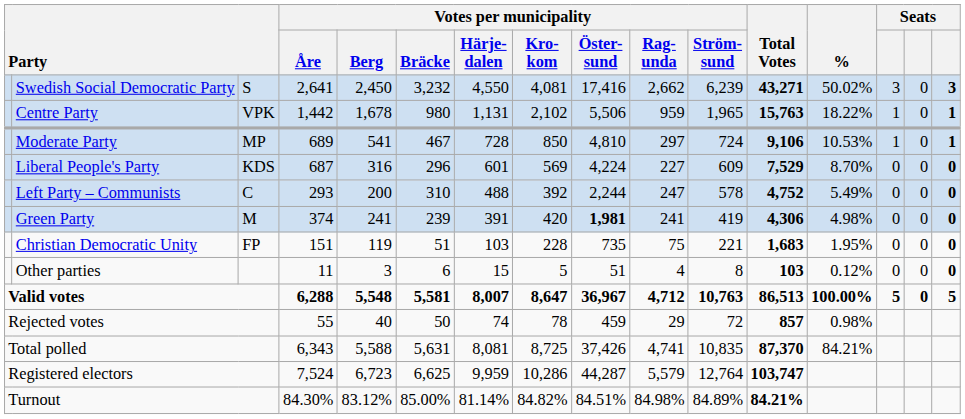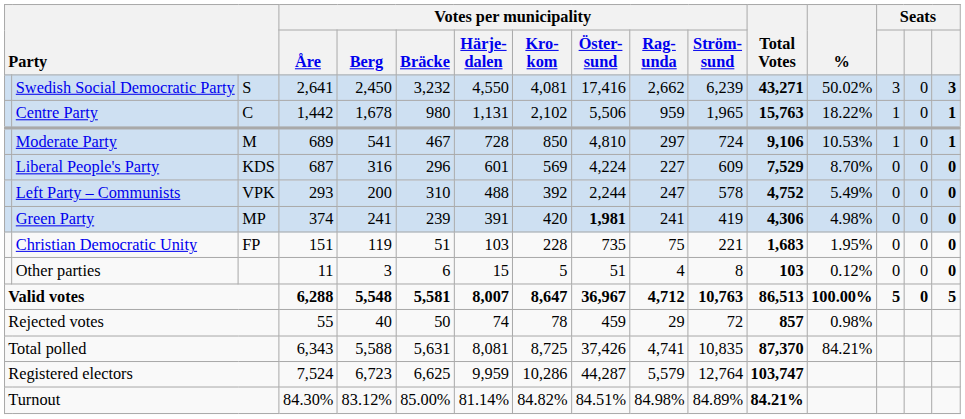Centre Party | column 3: VPK -> C
Moderate Party | column 3: MP -> M
Left Party – Communists | column 3: C -> VPK
Green Party | column 3: M -> MP
